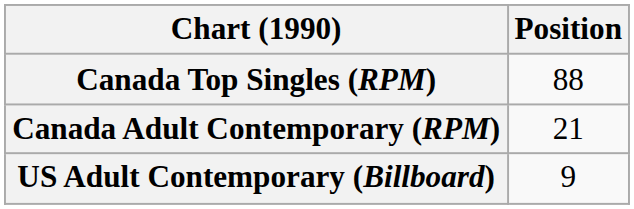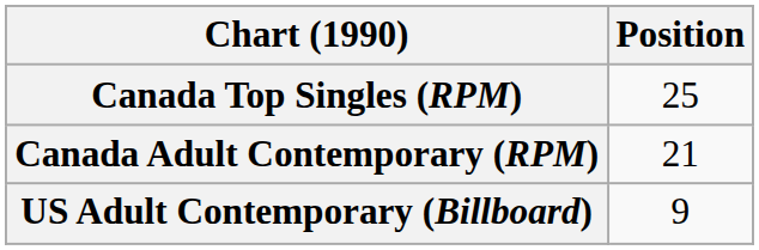Canada Top Singles (RPM) | Position: 88 -> 25
